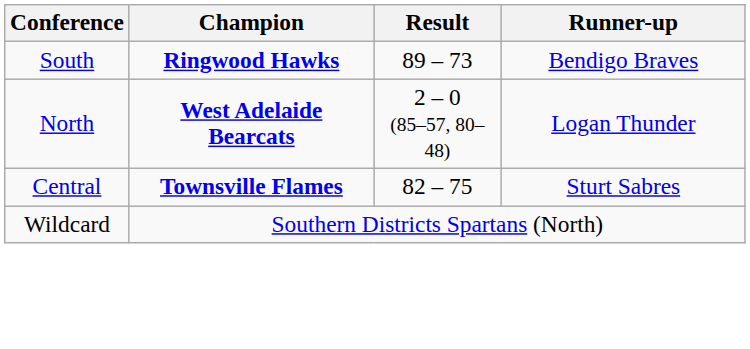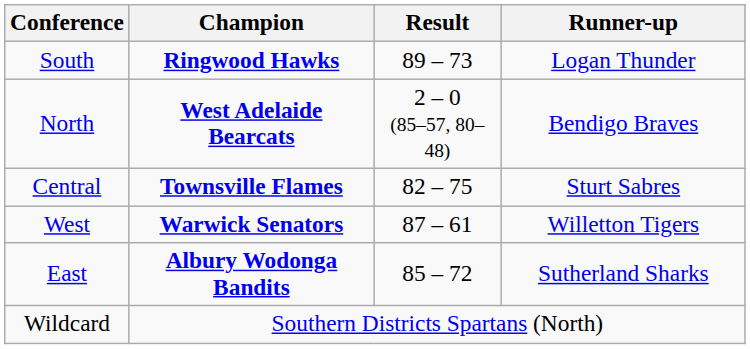South | Runner-up: Bendigo Braves -> Logan Thunder
North | Runner-up: Logan Thunder -> Bendigo Braves
+ row: West | Warwick Senators | 87 – 61 | Willetton Tigers
+ row: East | Albury Wodonga Bandits | 85 – 72 | Sutherland Sharks
